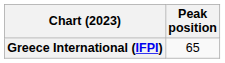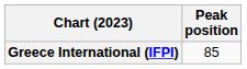Greece International (IFPI) | Peak position: 65 -> 85
